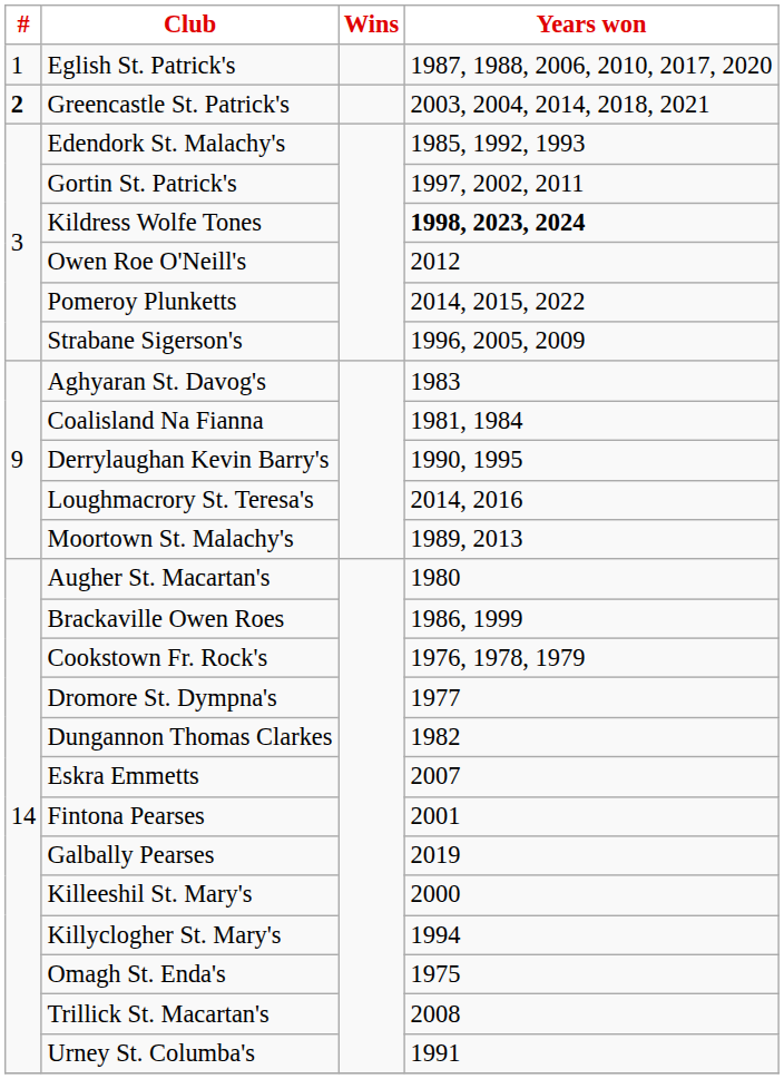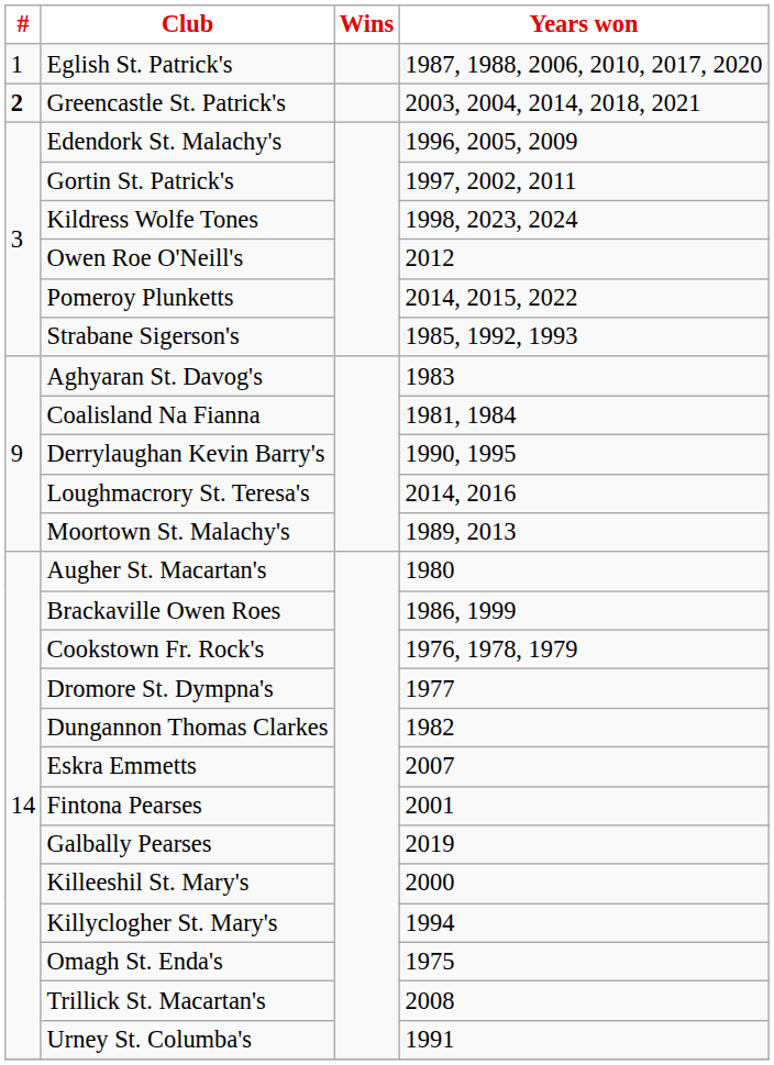Edendork St. Malachy's | Years won: 1985, 1992, 1993 -> 1996, 2005, 2009
Kildress Wolfe Tones | Years won: bold -> normal
Strabane Sigerson's | Years won: 1996, 2005, 2009 -> 1985, 1992, 1993
